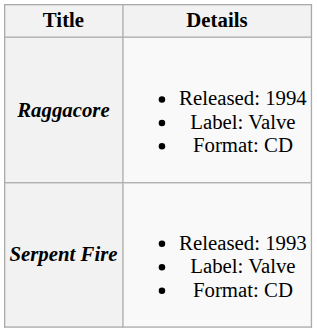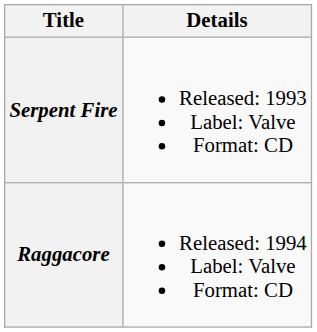rows swapped: Serpent Fire <-> Raggacore
